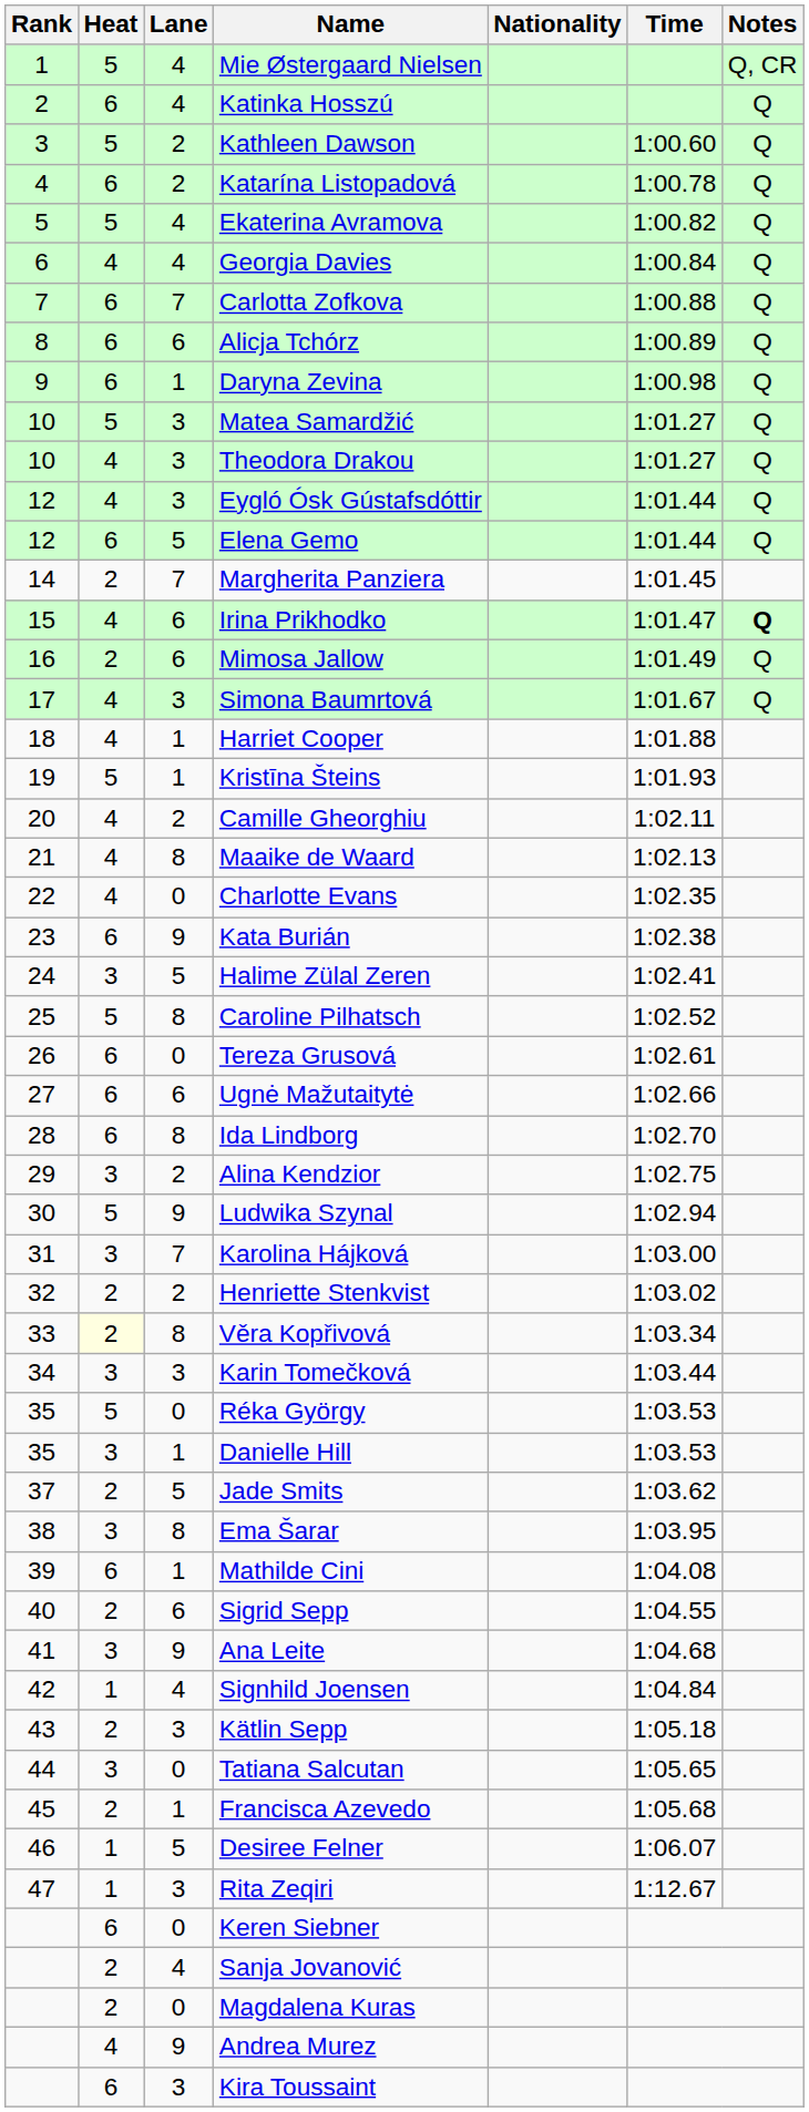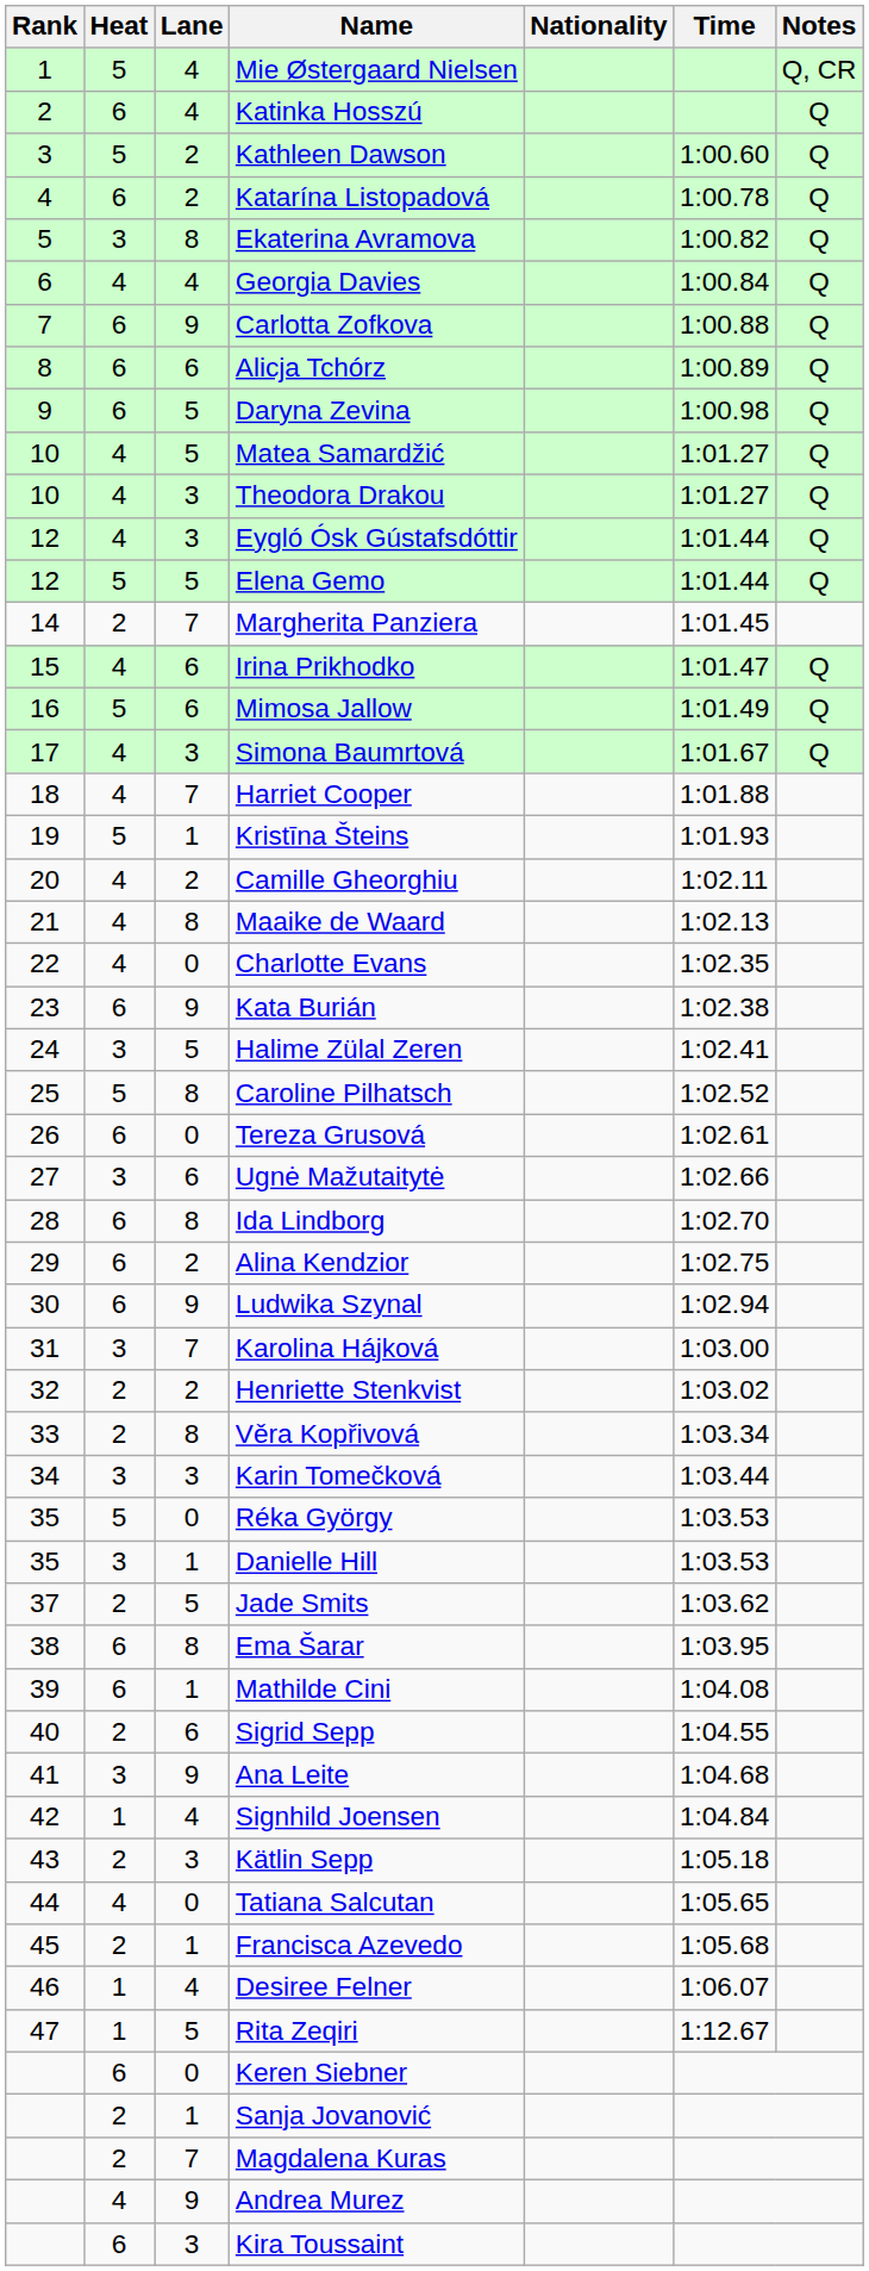Ekaterina Avramova | Heat: 5 -> 3
Ekaterina Avramova | Lane: 4 -> 8
Carlotta Zofkova | Lane: 7 -> 9
Daryna Zevina | Lane: 1 -> 5
Matea Samardžić | Heat: 5 -> 4
Matea Samardžić | Lane: 3 -> 5
Elena Gemo | Heat: 6 -> 5
Irina Prikhodko | Notes: bold -> normal
Mimosa Jallow | Heat: 2 -> 5
Harriet Cooper | Lane: 1 -> 7
Ugnė Mažutaitytė | Heat: 6 -> 3
Alina Kendzior | Heat: 3 -> 6
Ludwika Szynal | Heat: 5 -> 6
Věra Kopřivová | Heat: lightyellow background -> no background
Ema Šarar | Heat: 3 -> 6
Tatiana Salcutan | Heat: 3 -> 4
Desiree Felner | Lane: 5 -> 4
Rita Zeqiri | Lane: 3 -> 5
Sanja Jovanović | Lane: 4 -> 1
Magdalena Kuras | Lane: 0 -> 7
